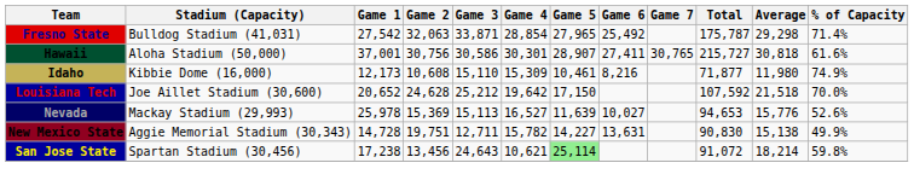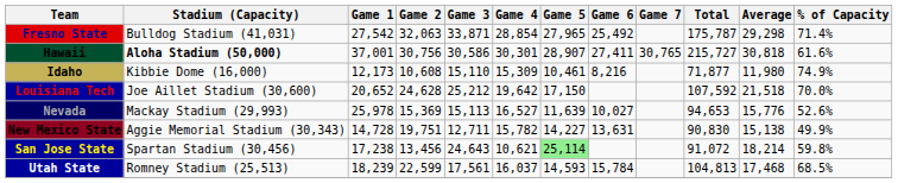Hawaii | Stadium (Capacity): normal -> bold
+ row: Utah State | Romney Stadium (25,513) | 18,239 | 22,599 | 17,561 | 16,037 | 14,593 | 15,784 | 104,813 | 17,468 | 68.5%
